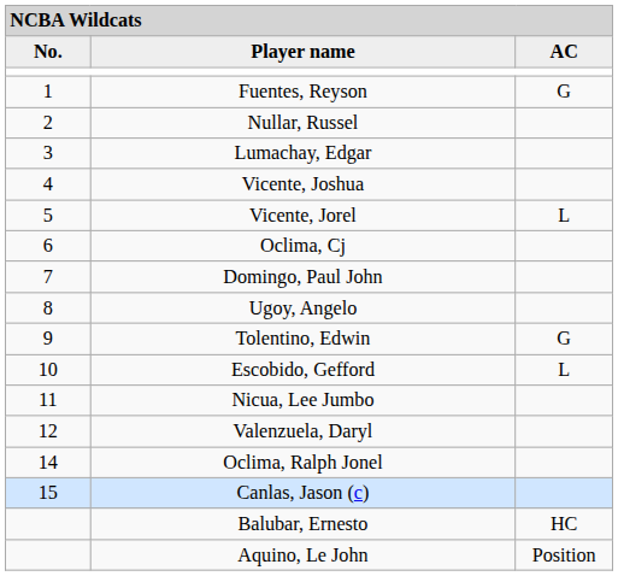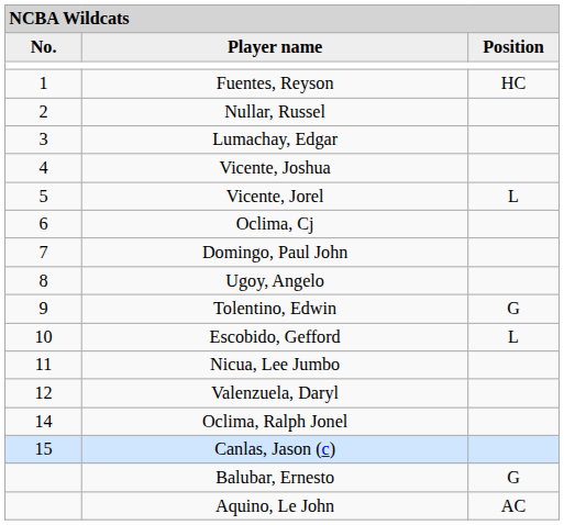Player name | column 3: AC -> Position
Fuentes, Reyson | column 3: G -> HC
Balubar, Ernesto | column 3: HC -> G
Aquino, Le John | column 3: Position -> AC
